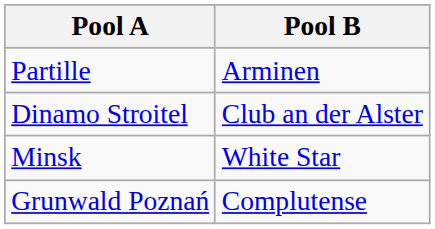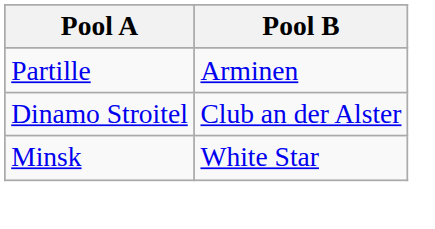- row: Grunwald Poznań | Complutense
